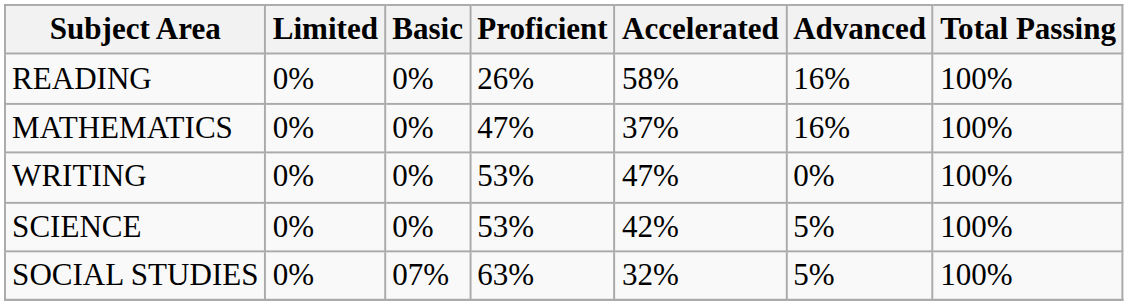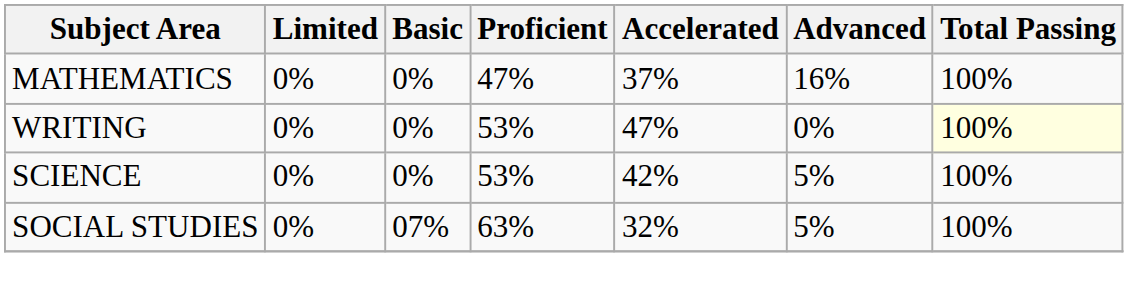- row: READING | 0% | 0% | 26% | 58% | 16% | 100%
WRITING | Total Passing: no background -> lightyellow background
